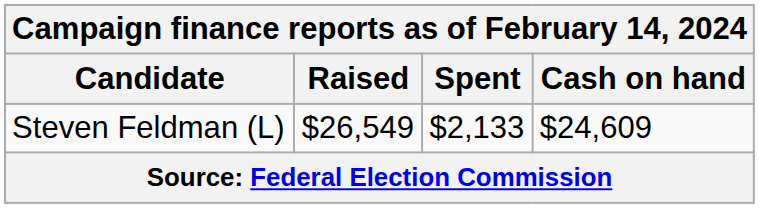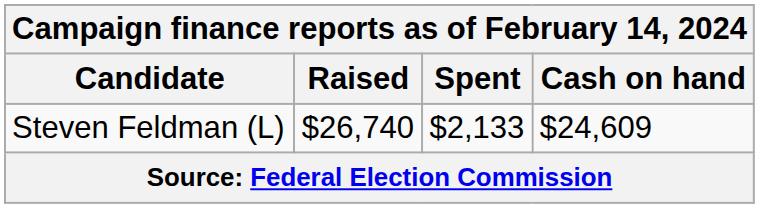Steven Feldman (L) | Raised: $26,549 -> $26,740
